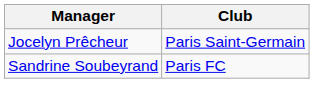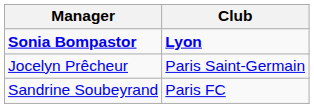+ row: Sonia Bompastor | Lyon
